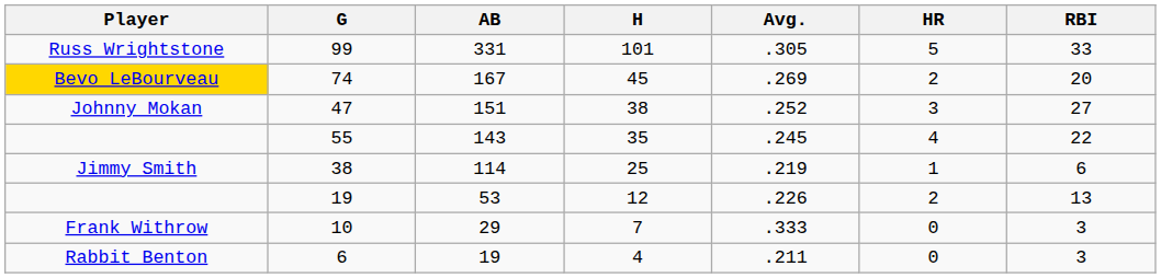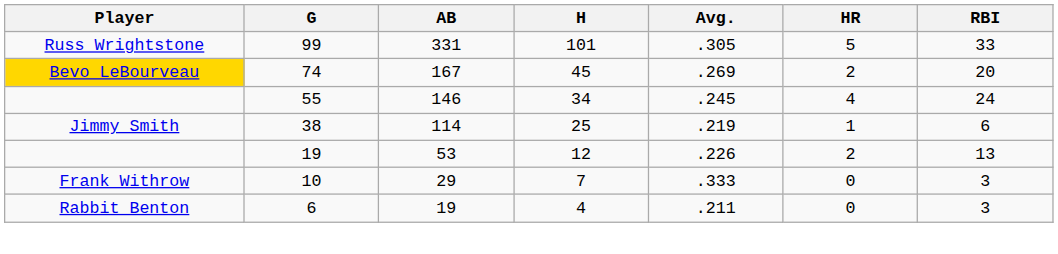- row: Johnny Mokan | 47 | 151 | 38 | .252 | 3 | 27
55 | AB: 143 -> 146
55 | H: 35 -> 34
55 | RBI: 22 -> 24
